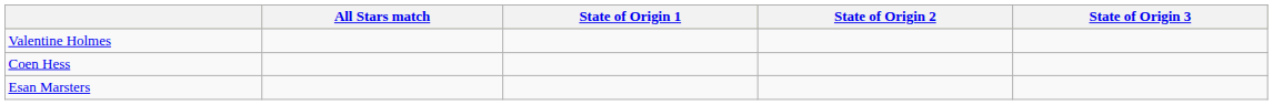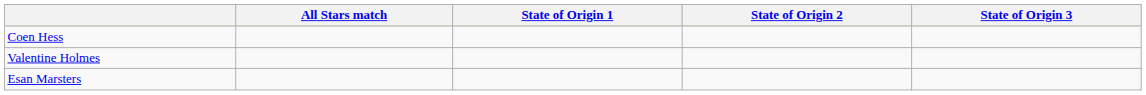rows swapped: Coen Hess <-> Valentine Holmes
